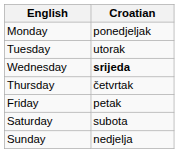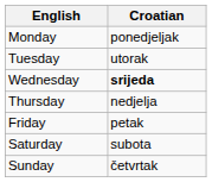Thursday | Croatian: četvrtak -> nedjelja
Sunday | Croatian: nedjelja -> četvrtak
